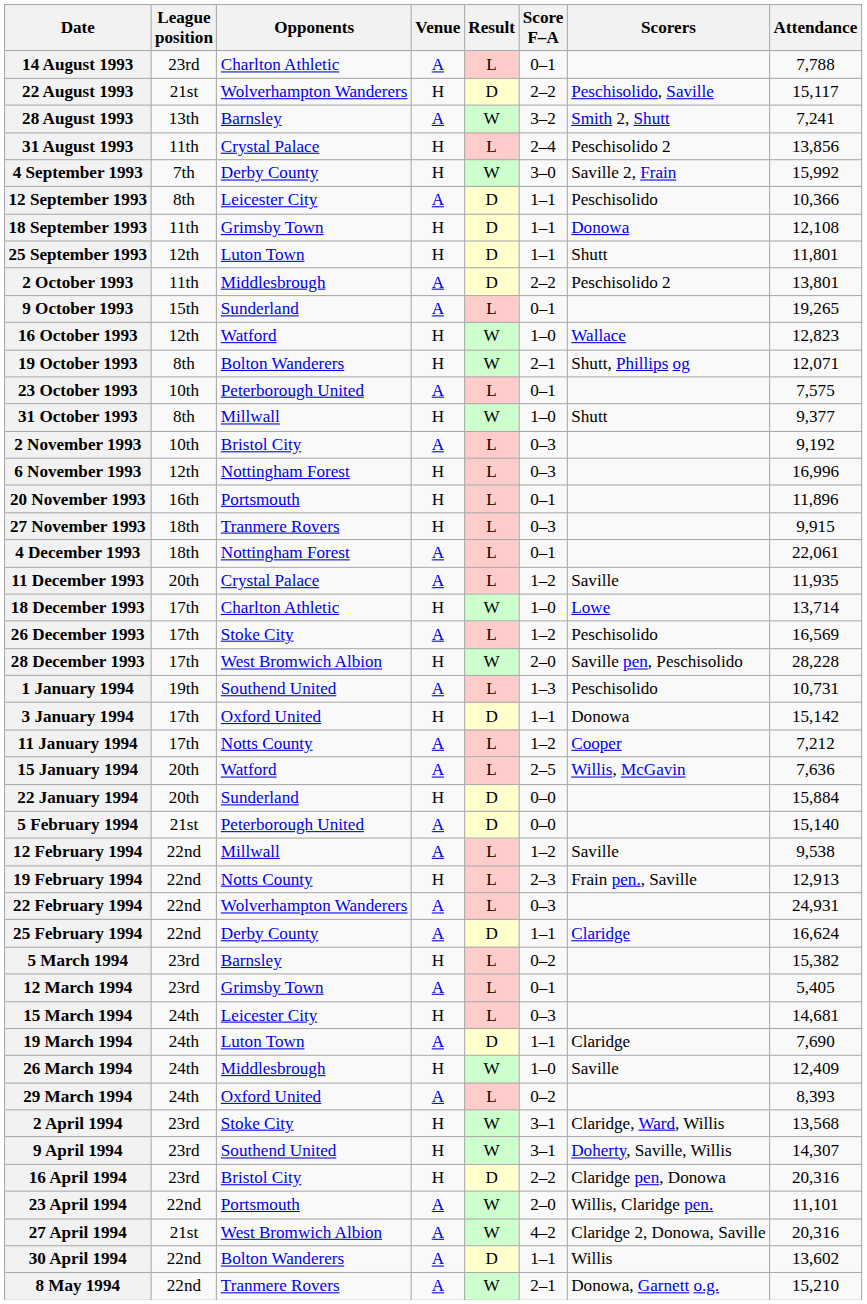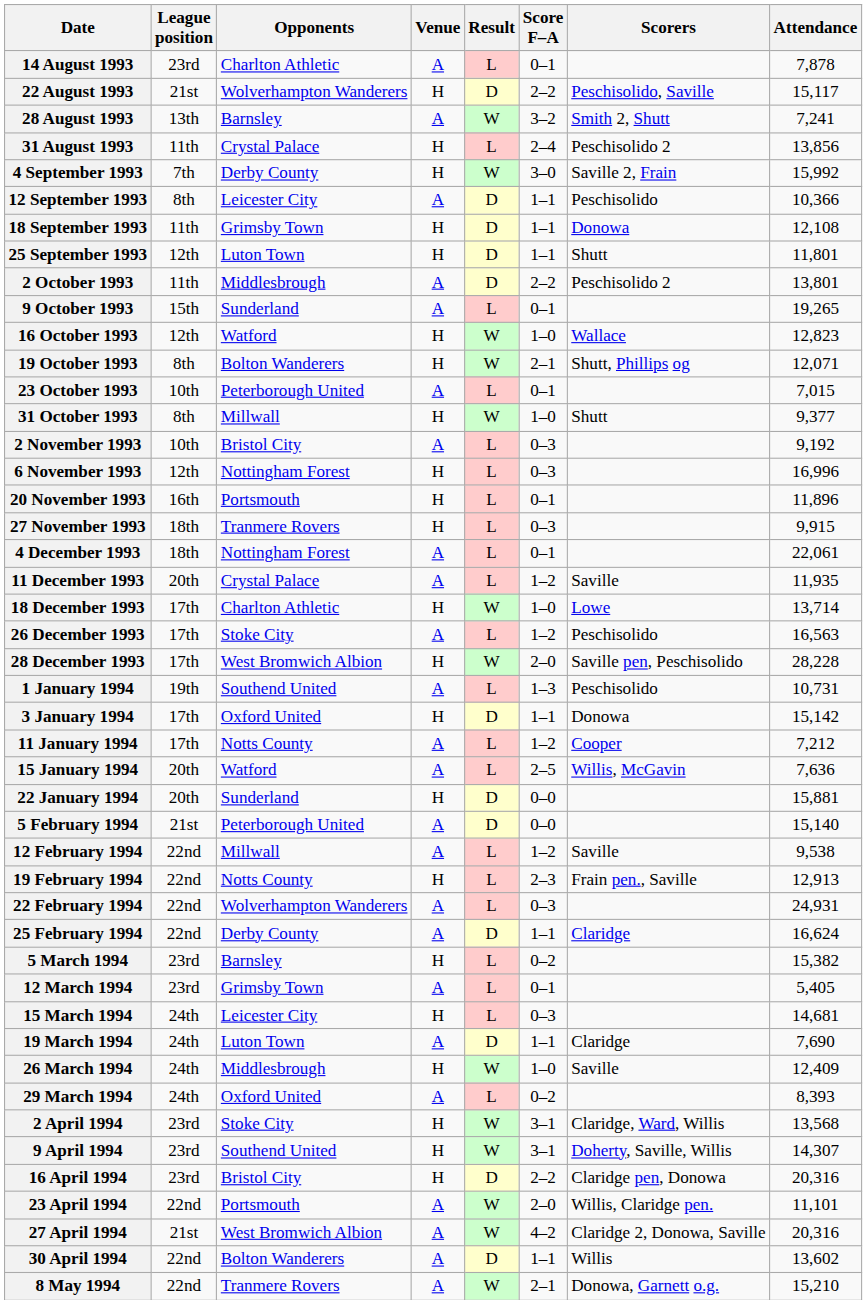14 August 1993 | Attendance: 7,788 -> 7,878
23 October 1993 | Attendance: 7,575 -> 7,015
26 December 1993 | Attendance: 16,569 -> 16,563
22 January 1994 | Attendance: 15,884 -> 15,881
